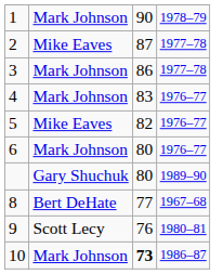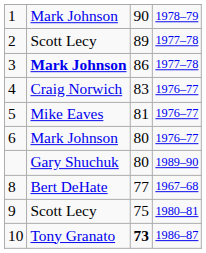2 | column 2: Mike Eaves -> Scott Lecy
2 | column 3: 87 -> 89
3 | column 2: normal -> bold
4 | column 2: Mark Johnson -> Craig Norwich
5 | column 3: 82 -> 81
9 | column 3: 76 -> 75
10 | column 2: Mark Johnson -> Tony Granato
